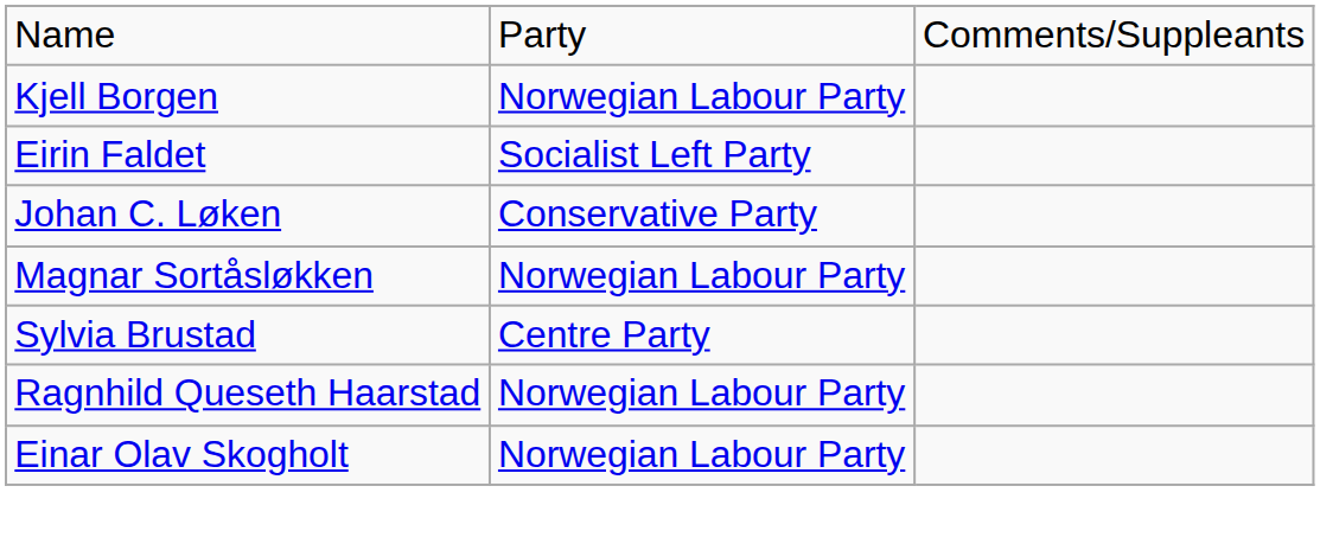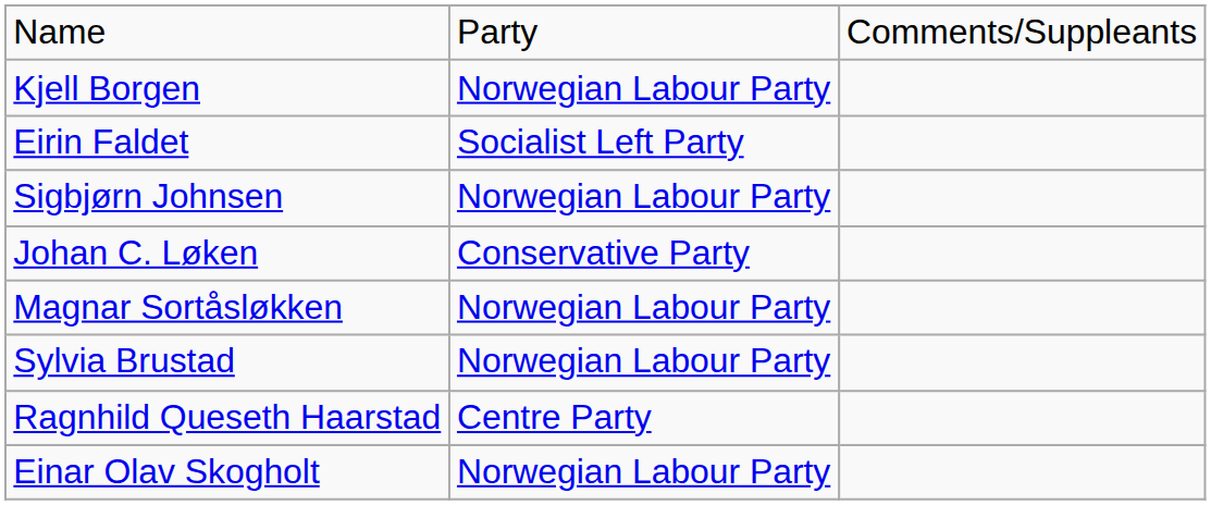+ row: Sigbjørn Johnsen | Norwegian Labour Party
Sylvia Brustad | column 2: Centre Party -> Norwegian Labour Party
Ragnhild Queseth Haarstad | column 2: Norwegian Labour Party -> Centre Party
